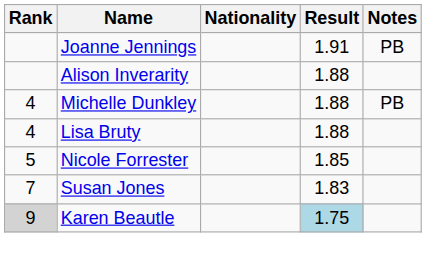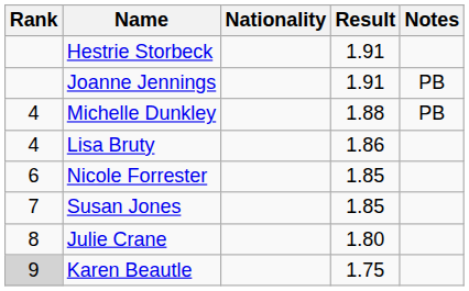+ row: Hestrie Storbeck | 1.91
- row: Alison Inverarity | 1.88
Lisa Bruty | Result: 1.88 -> 1.86
Nicole Forrester | Rank: 5 -> 6
Susan Jones | Result: 1.83 -> 1.85
+ row: 8 | Julie Crane | 1.80
Karen Beautle | Result: lightblue background -> no background
